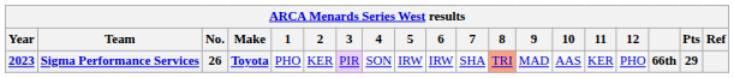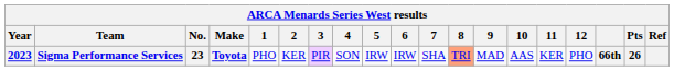Sigma Performance Services | No.: 26 -> 23
Sigma Performance Services | Pts: 29 -> 26
